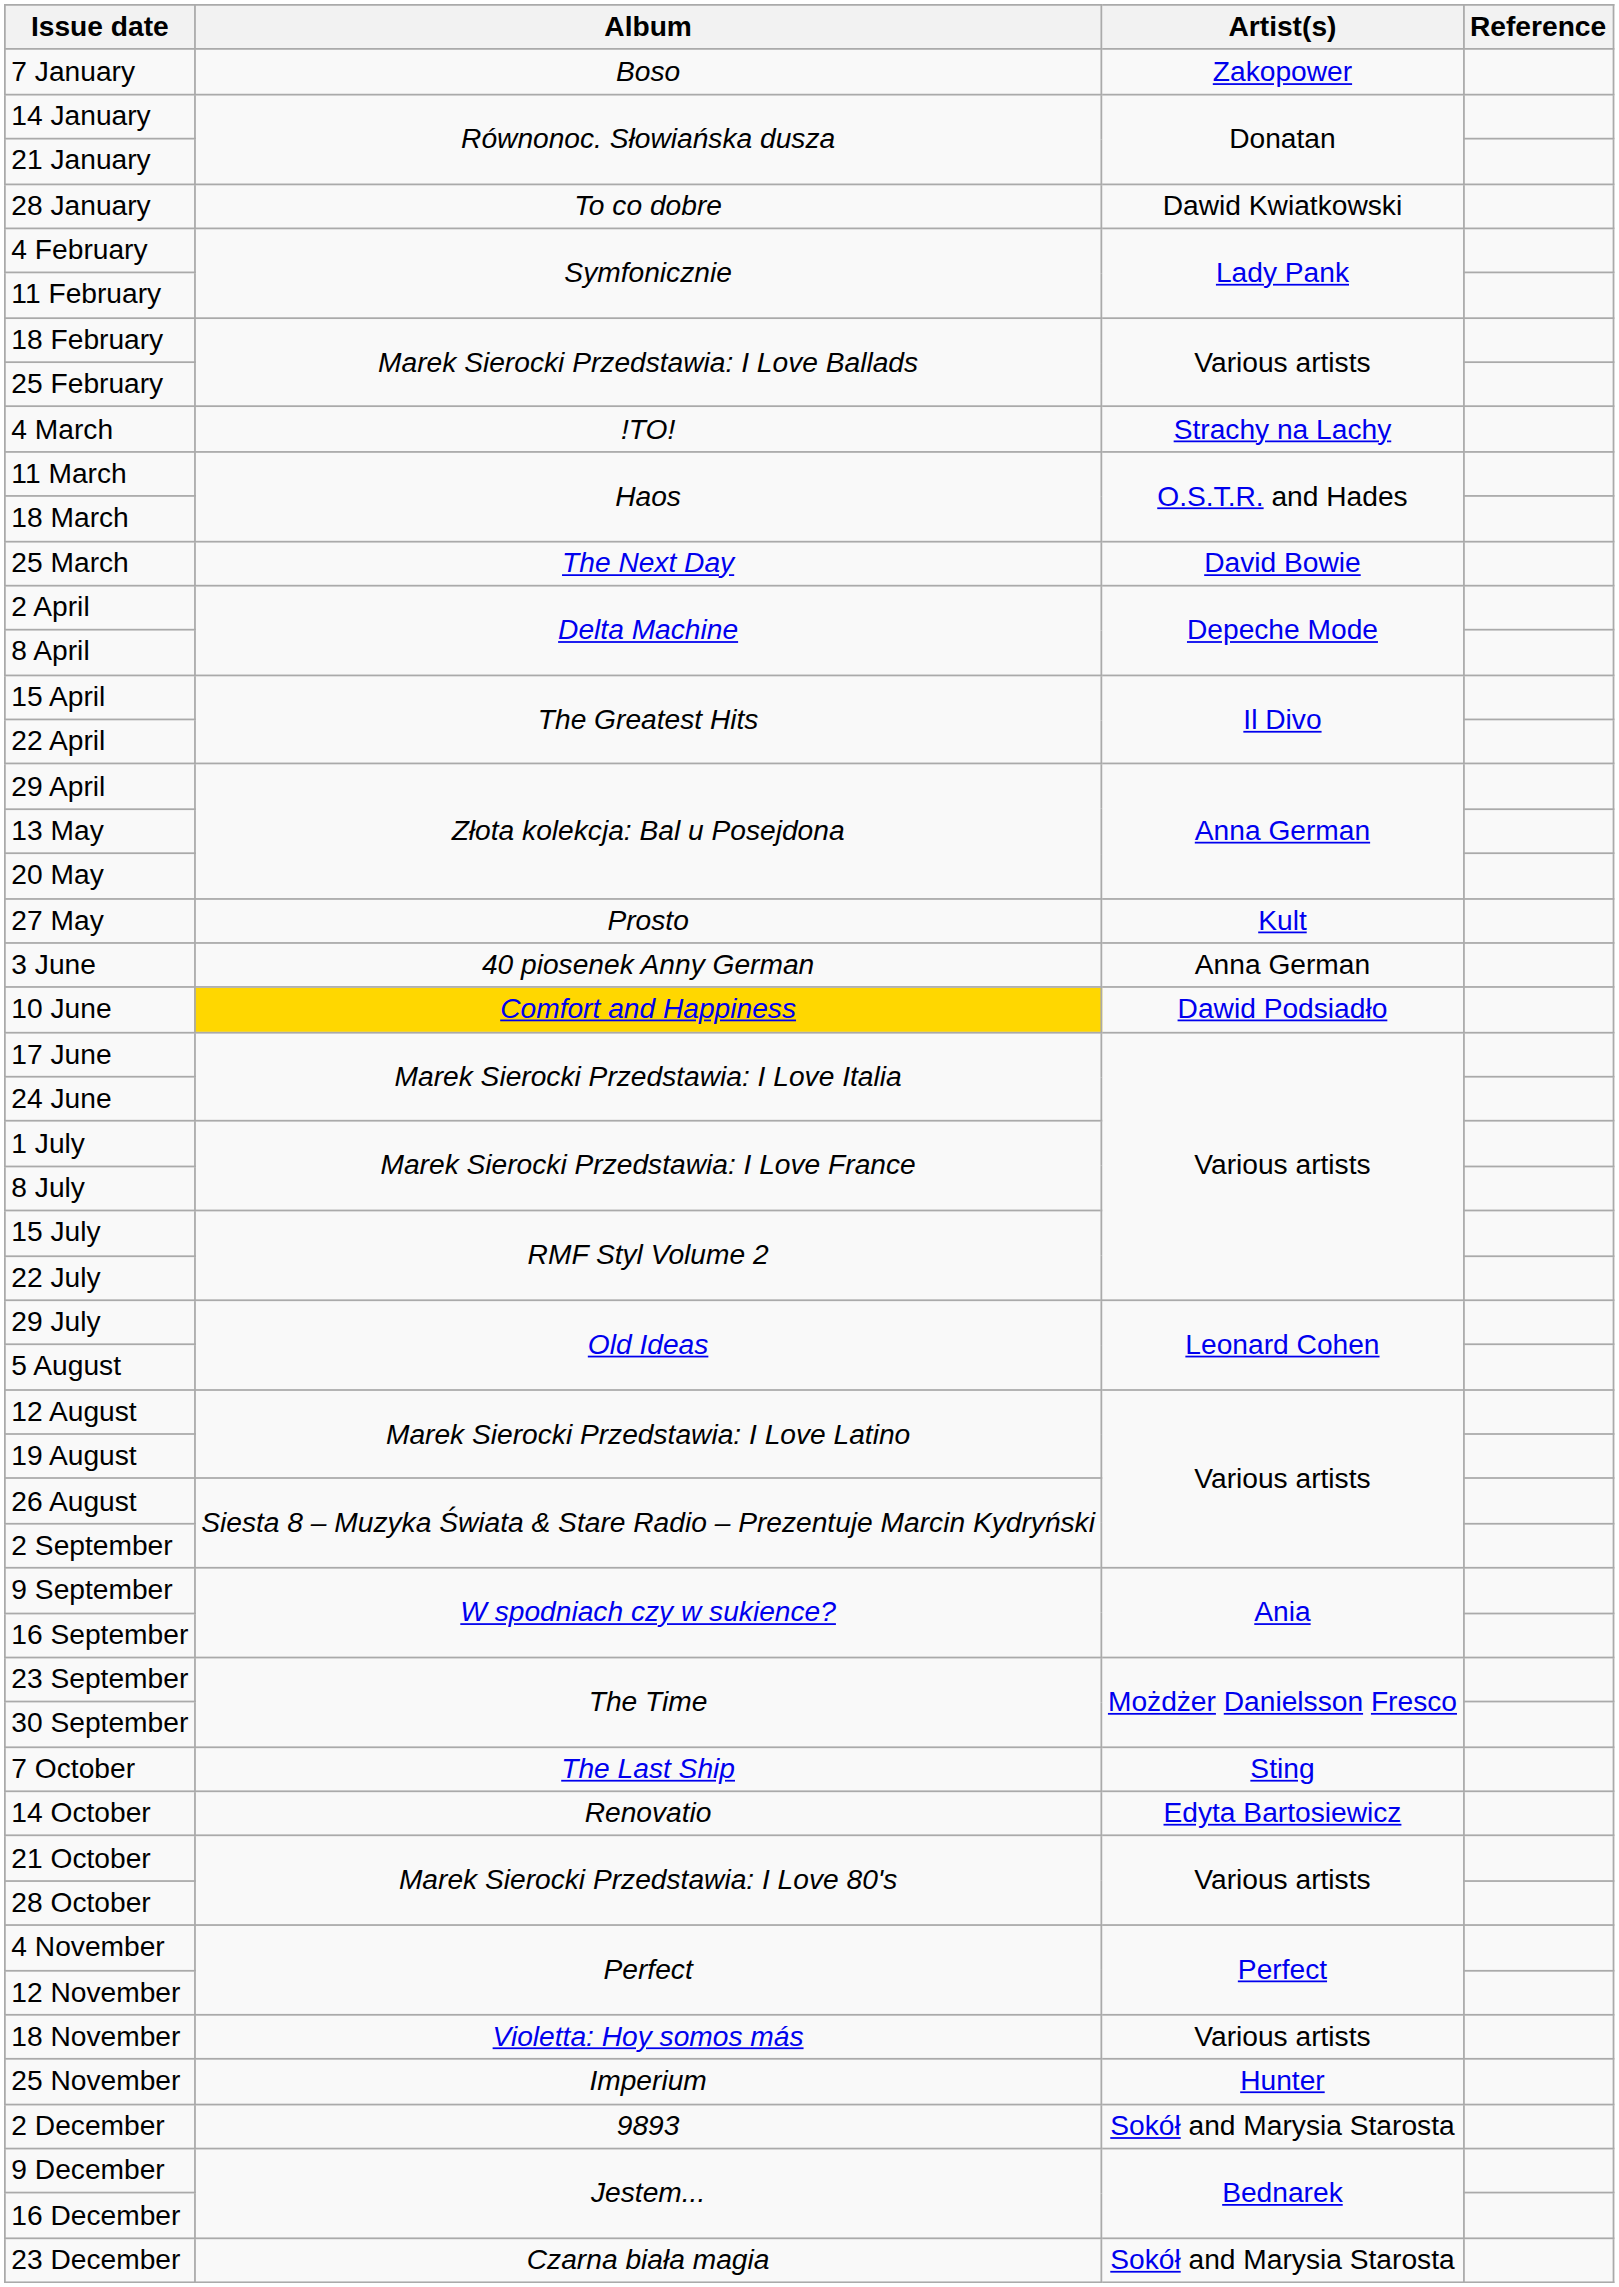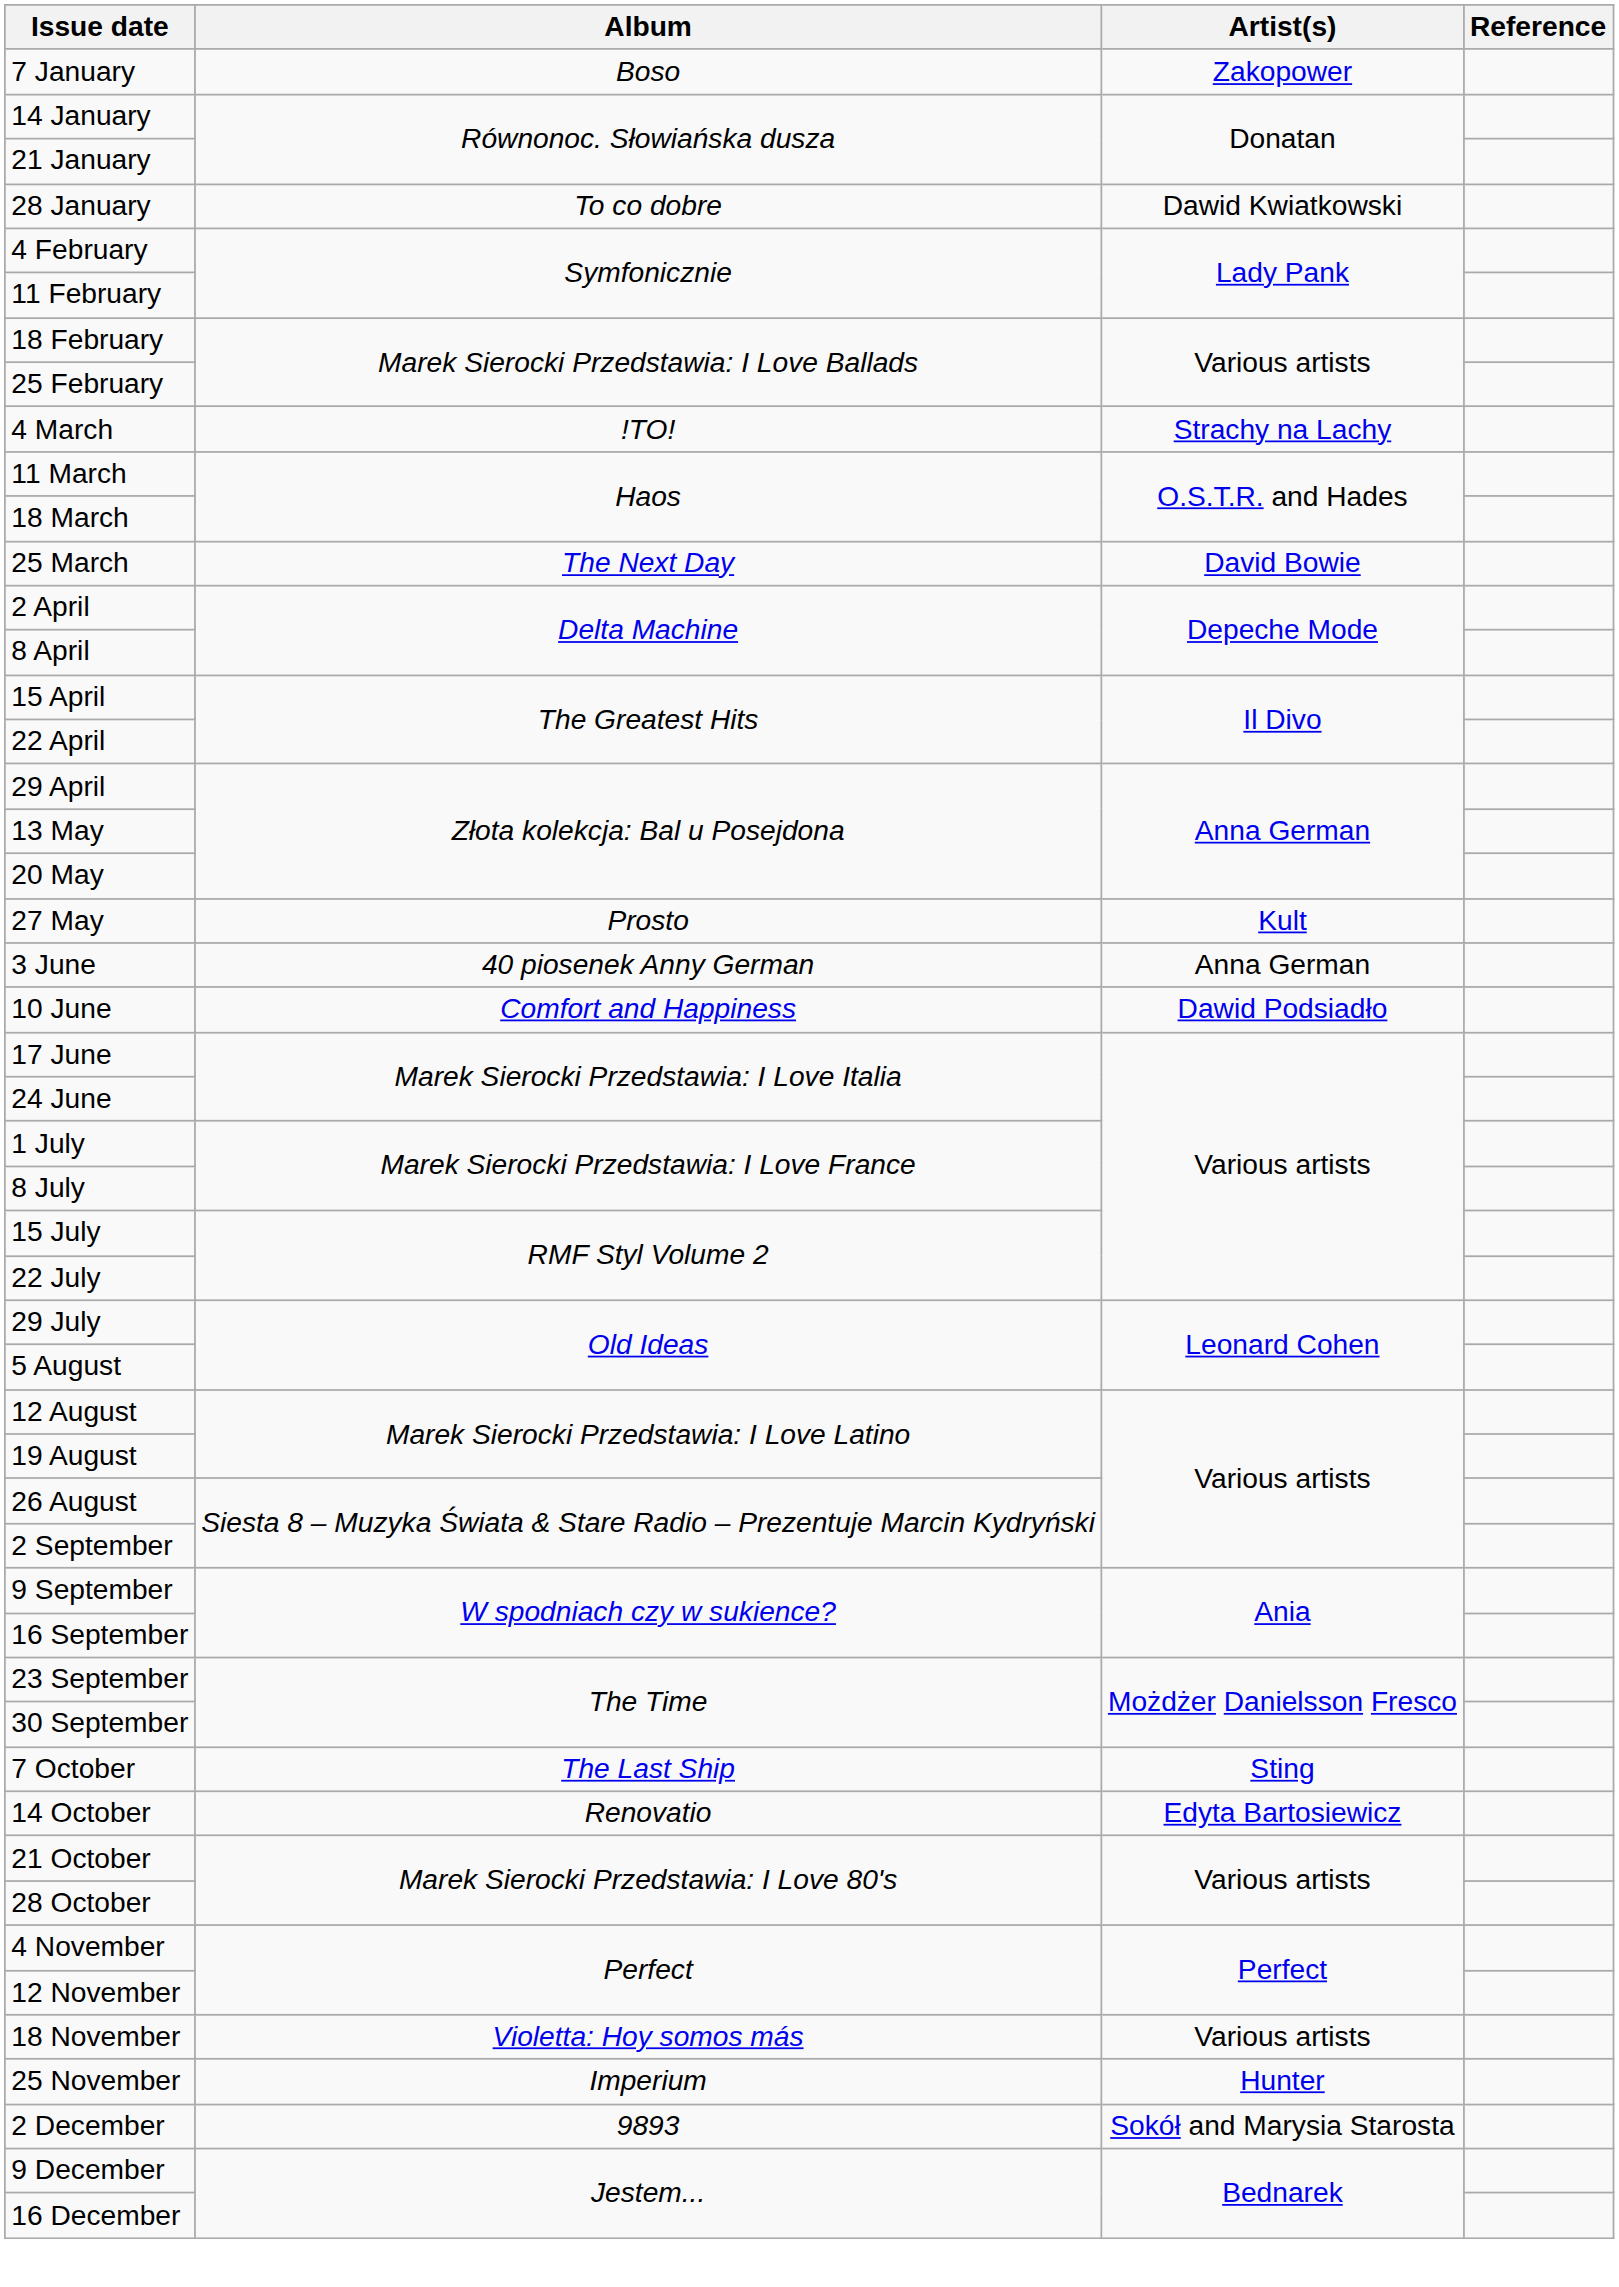10 June | Album: gold background -> no background
- row: 23 December | Czarna biała magia | Sokół and Marysia Starosta
